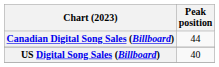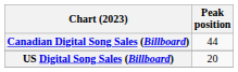US Digital Song Sales (Billboard) | Peak position: 40 -> 20
